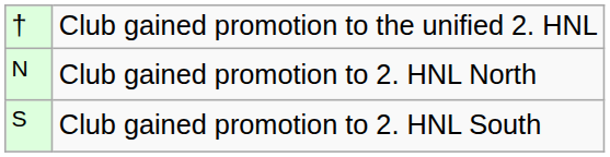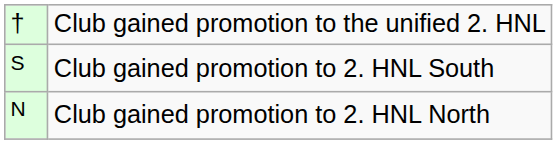rows swapped: Club gained promotion to 2. HNL North <-> Club gained promotion to 2. HNL South
